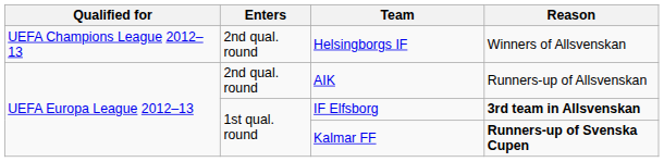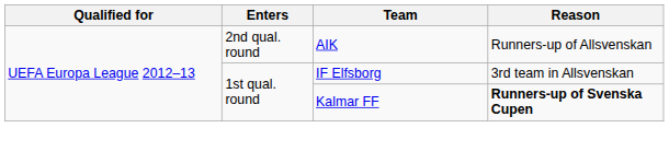- row: UEFA Champions League 2012–13 | 2nd qual. round | Helsingborgs IF | Winners of Allsvenskan
IF Elfsborg | Reason: bold -> normal
